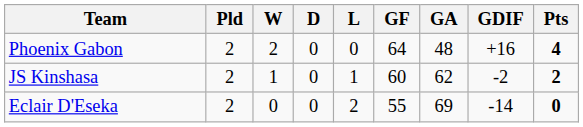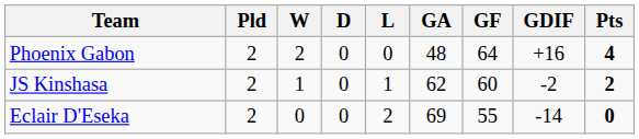columns swapped: GF <-> GA
